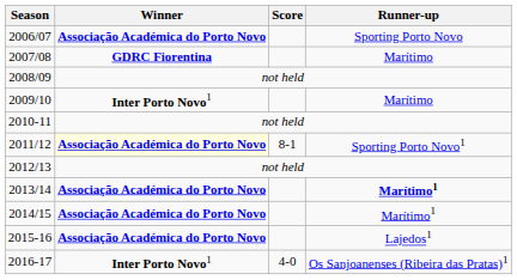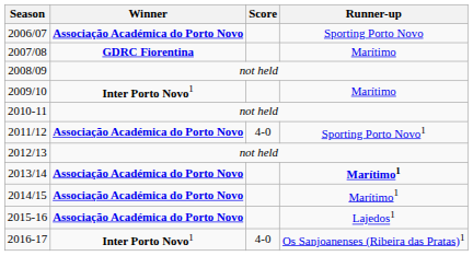2011/12 | Winner: lightyellow background -> no background
2011/12 | Score: 8-1 -> 4-0
